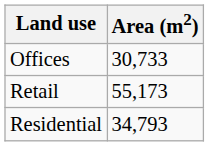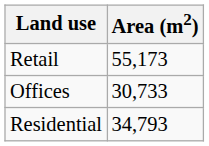rows swapped: Retail <-> Offices
